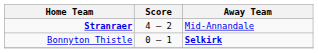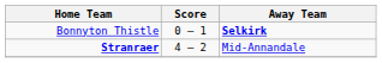rows swapped: Bonnyton Thistle <-> Stranraer
